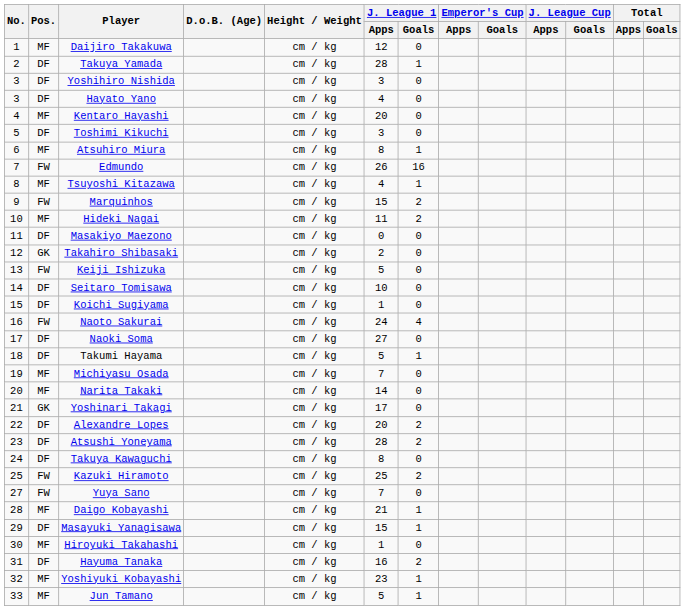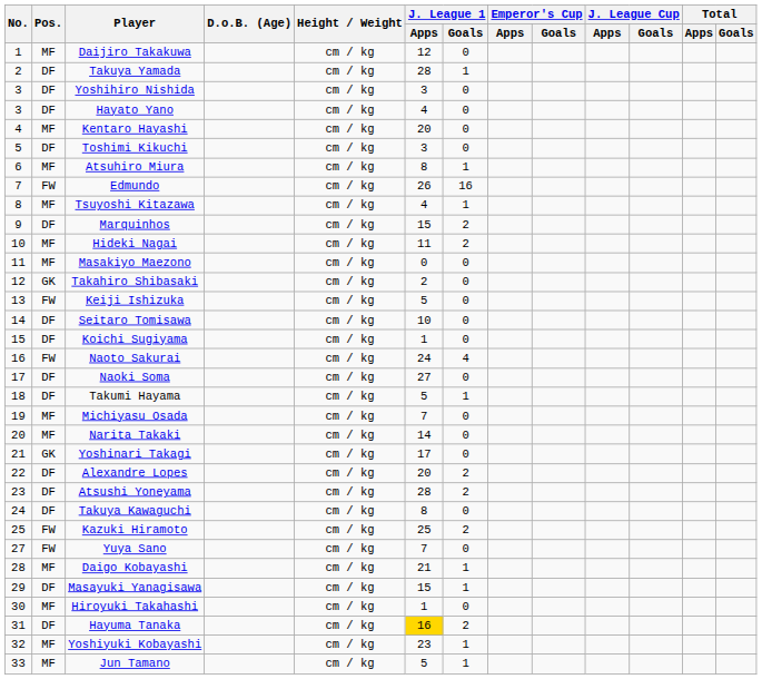Marquinhos | Pos.: FW -> DF
Masakiyo Maezono | Pos.: DF -> MF
Hayuma Tanaka | J. League 1 / Apps: no background -> gold background
